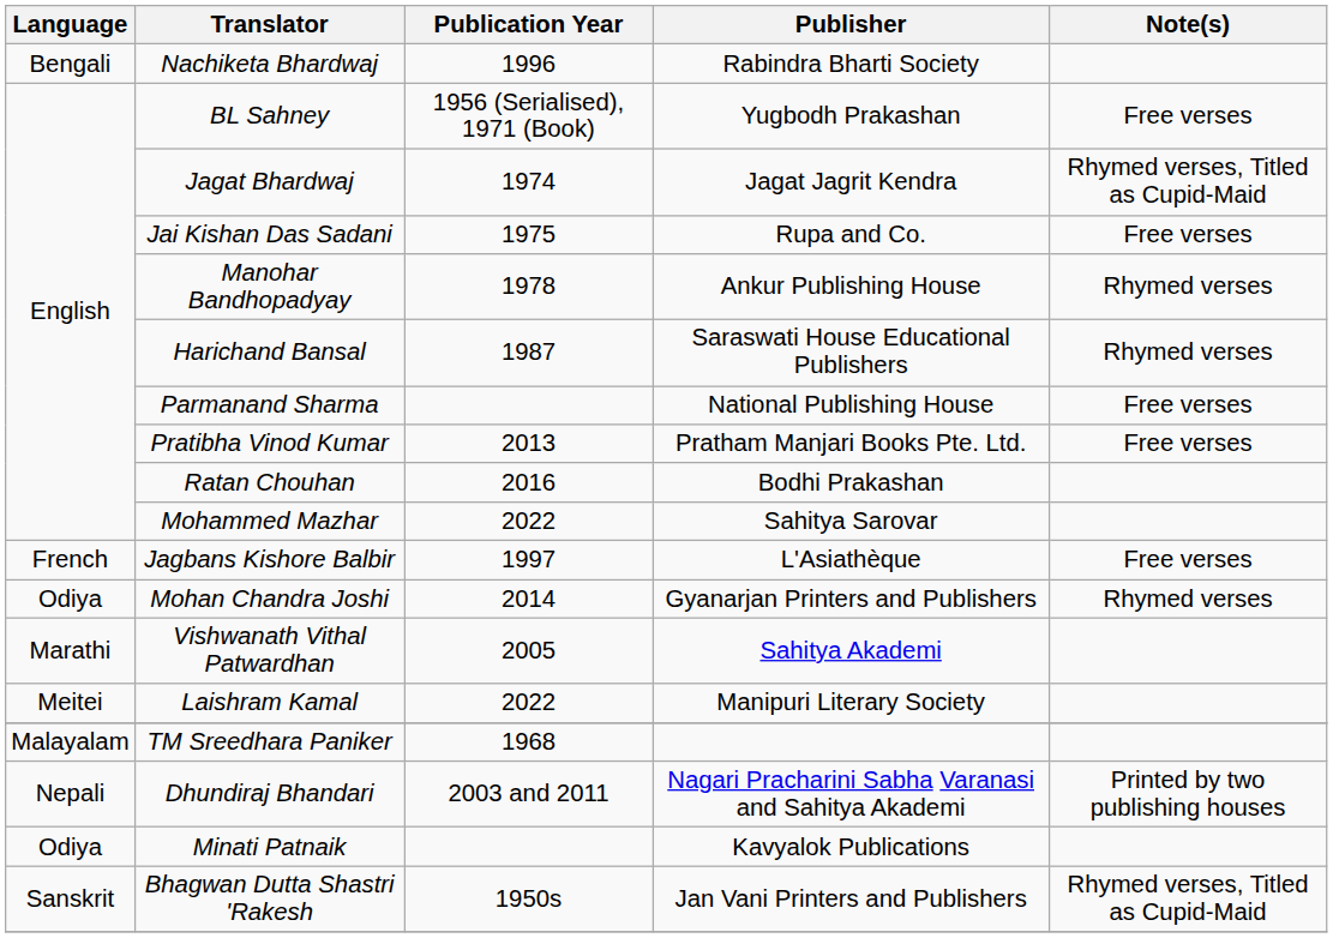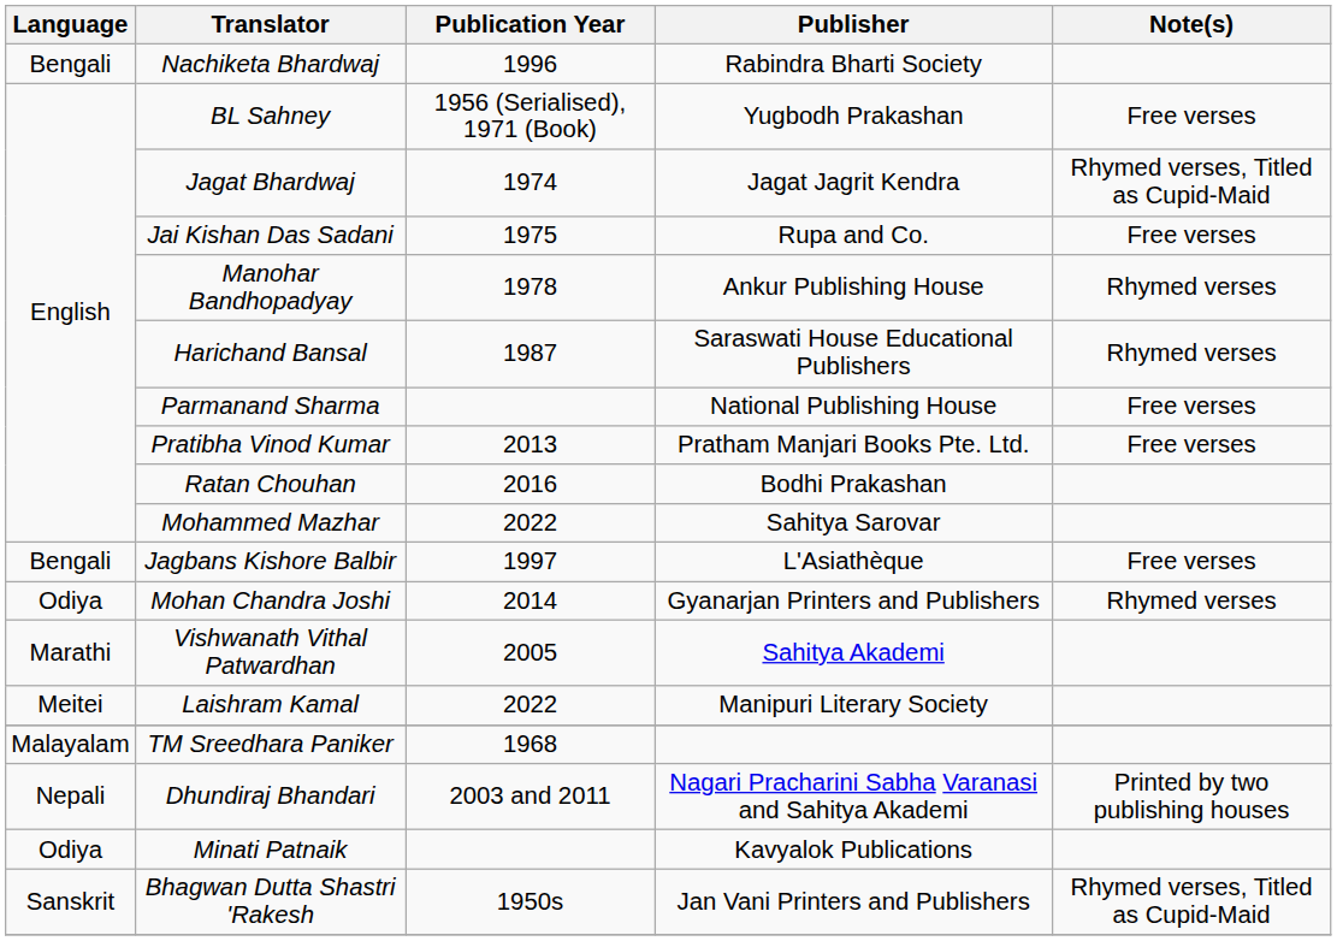Jagbans Kishore Balbir | Language: French -> Bengali
